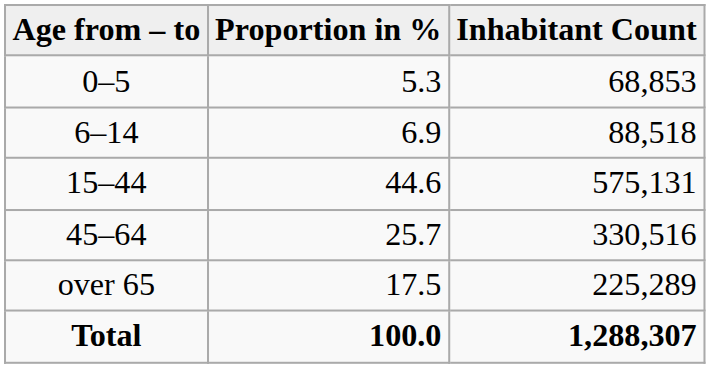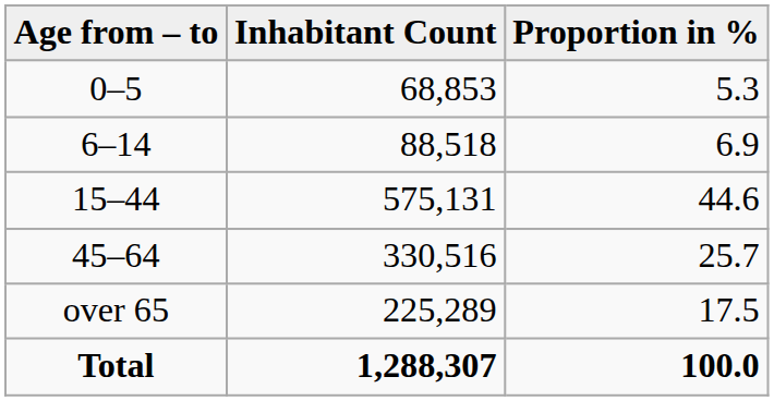columns swapped: Inhabitant Count <-> Proportion in %
